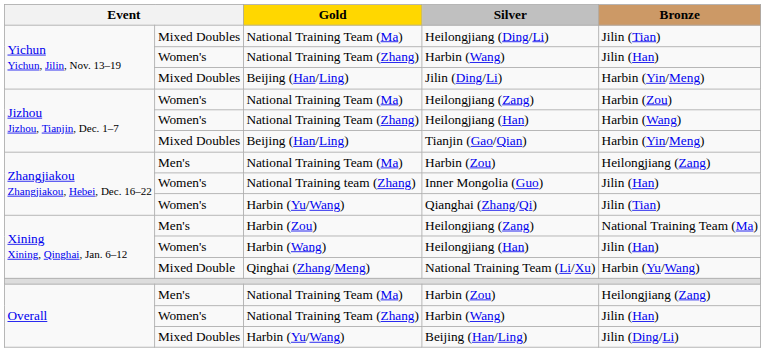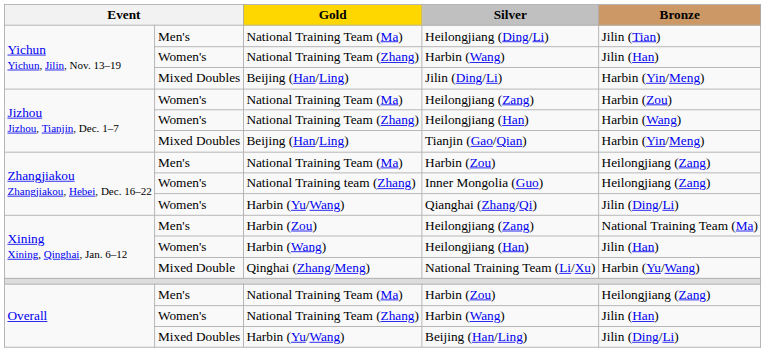Heilongjiang (Ding/Li) | column 2: Mixed Doubles -> Men's
Inner Mongolia (Guo) | Bronze: Jilin (Han) -> Heilongjiang (Zang)
Qianghai (Zhang/Qi) | Bronze: Jilin (Tian) -> Jilin (Ding/Li)
